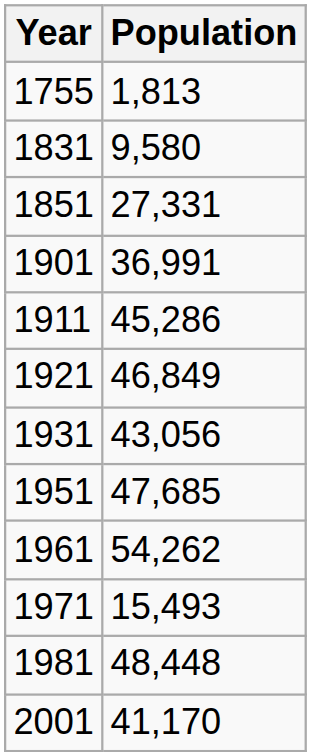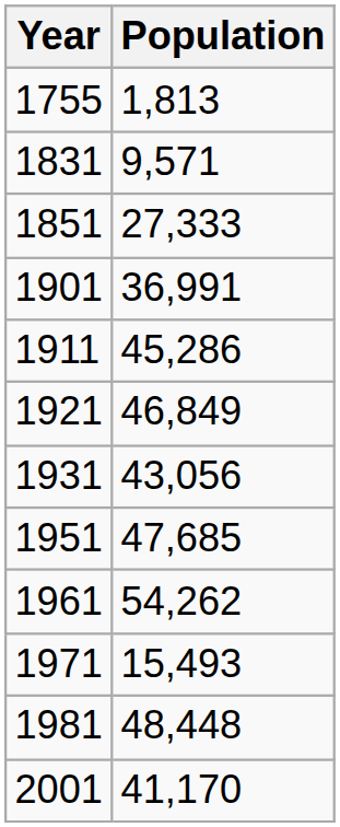1831 | Population: 9,580 -> 9,571
1851 | Population: 27,331 -> 27,333
